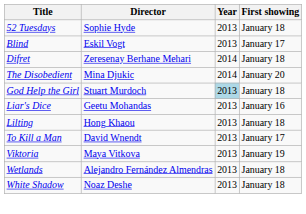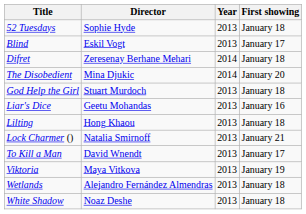God Help the Girl | Year: lightblue background -> no background
+ row: Lock Charmer () | Natalia Smirnoff | 2013 | January 21
